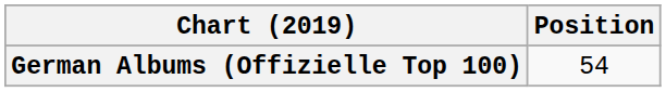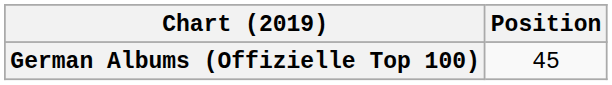German Albums (Offizielle Top 100) | Position: 54 -> 45
